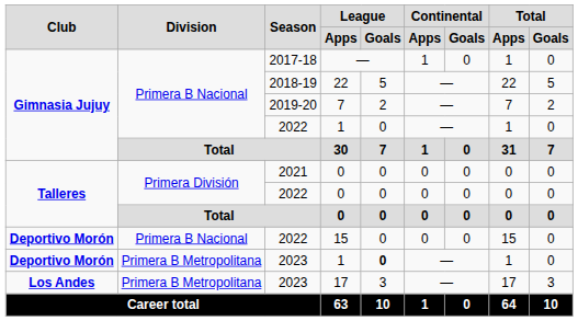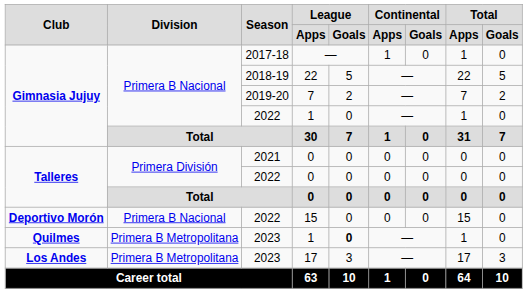2023 / 1 | Club: Deportivo Morón -> Quilmes
